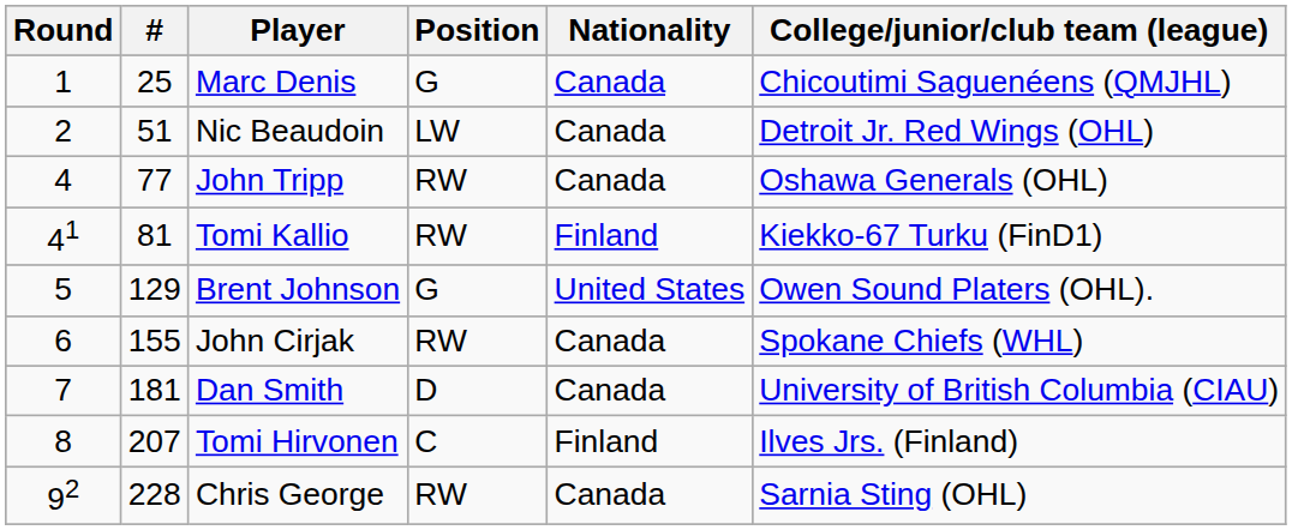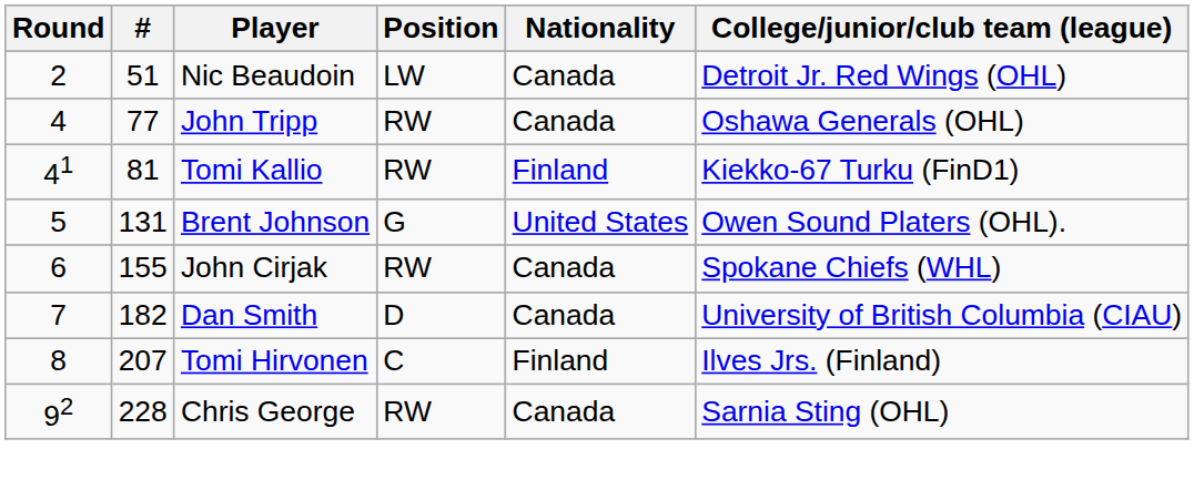- row: 1 | 25 | Marc Denis | G | Canada | Chicoutimi Saguenéens (QMJHL)
Brent Johnson | #: 129 -> 131
Dan Smith | #: 181 -> 182
